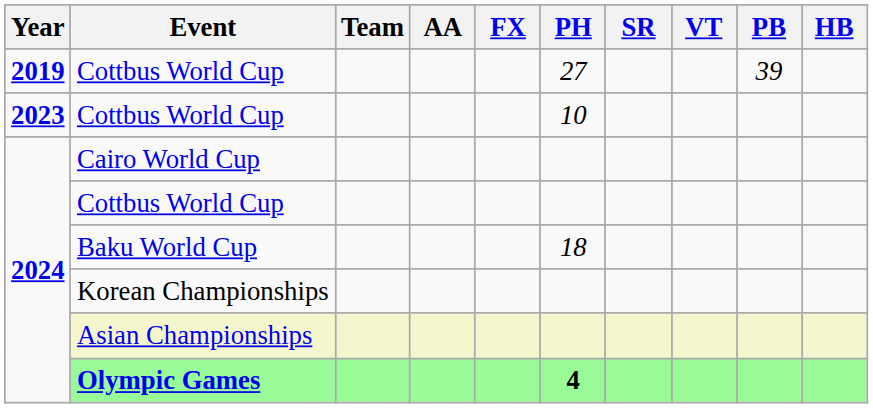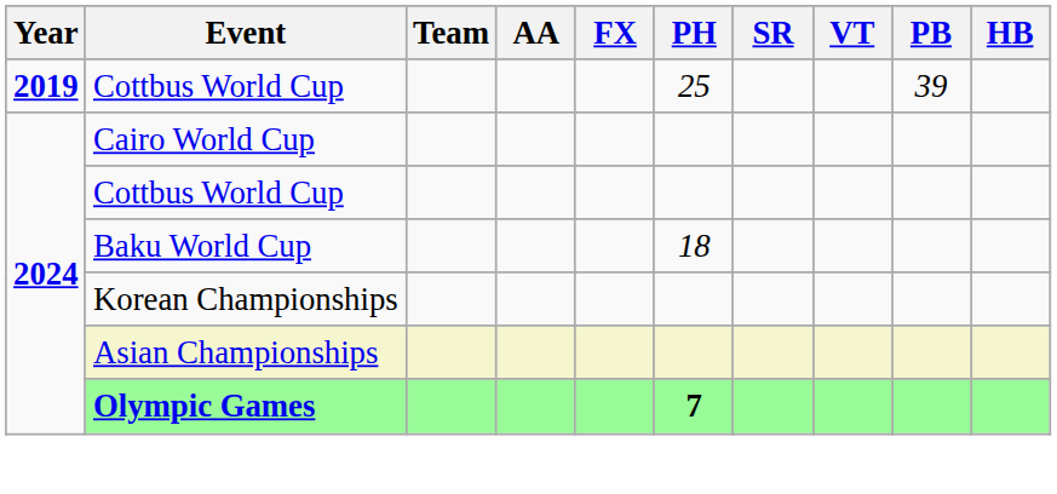2019 / Cottbus World Cup | PH: 27 -> 25
- row: 2023 | Cottbus World Cup | 10
Olympic Games | PH: 4 -> 7
